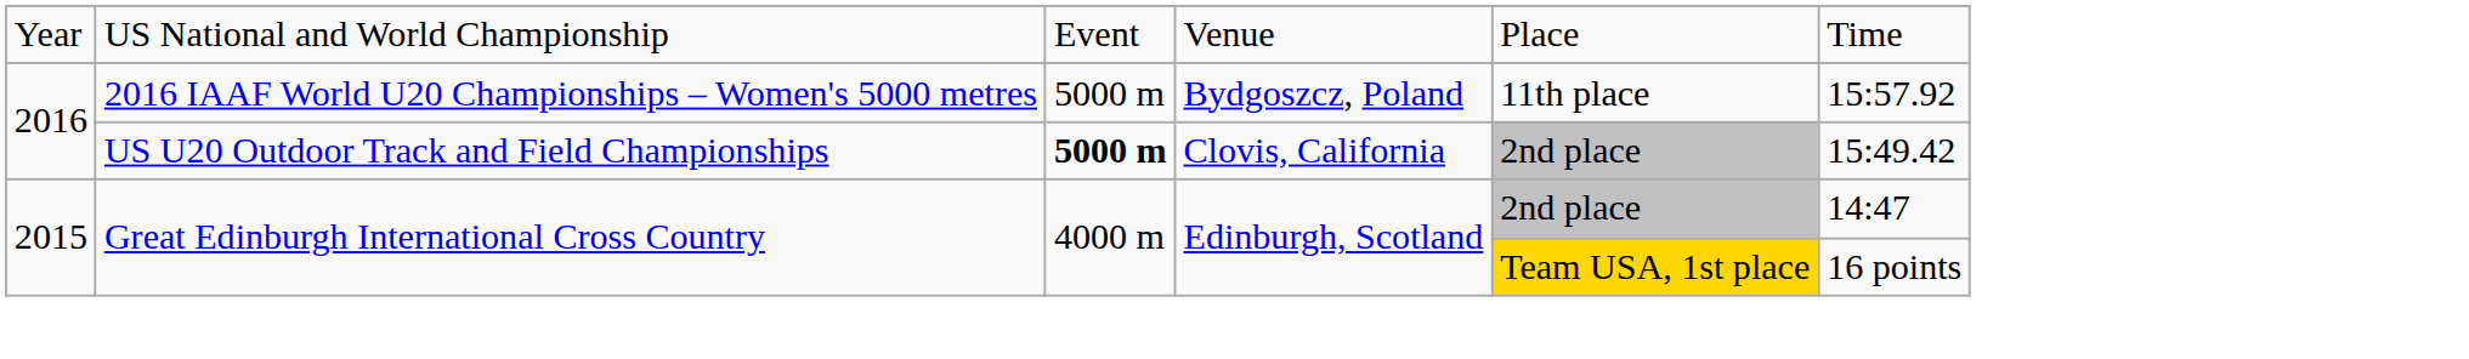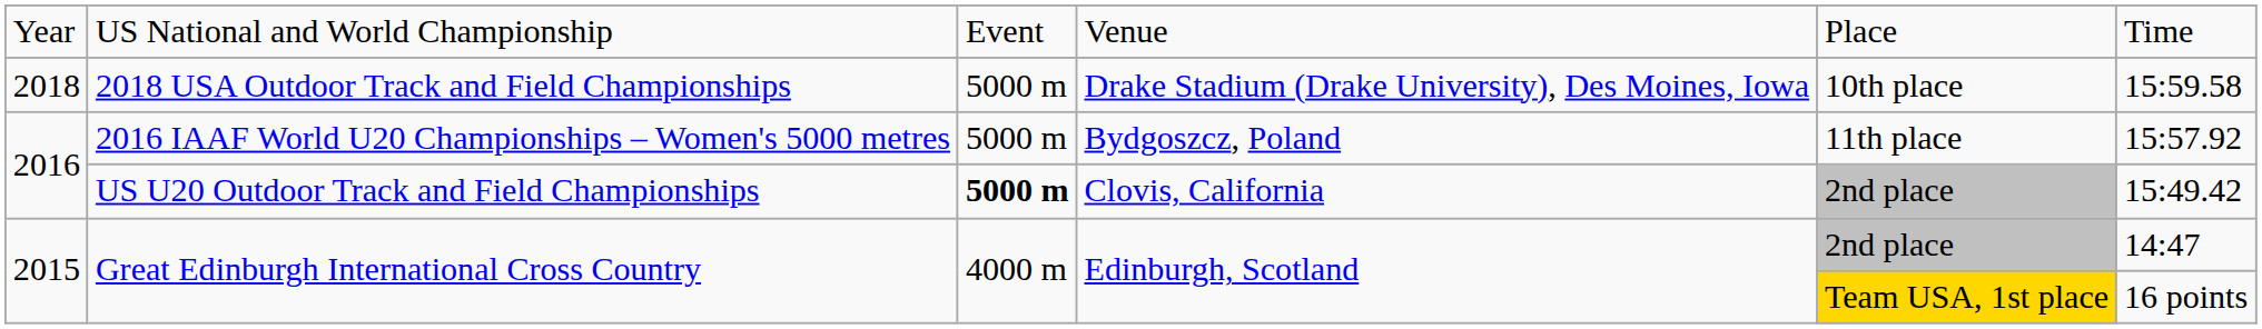+ row: 2018 | 2018 USA Outdoor Track and Field Championships | 5000 m | Drake Stadium (Drake University), Des Moines, Iowa | 10th place | 15:59.58
